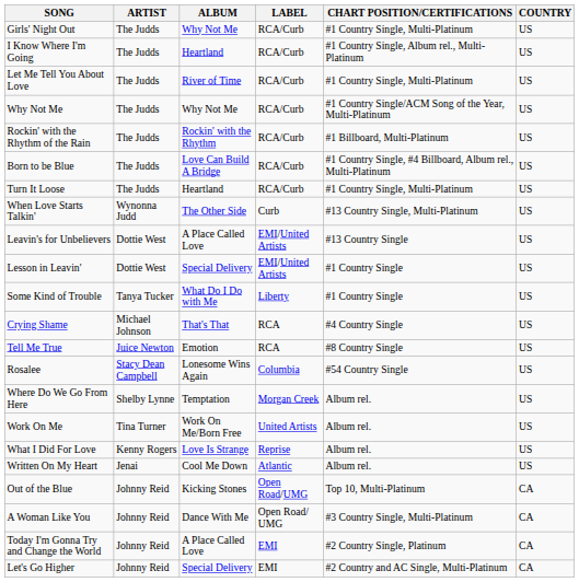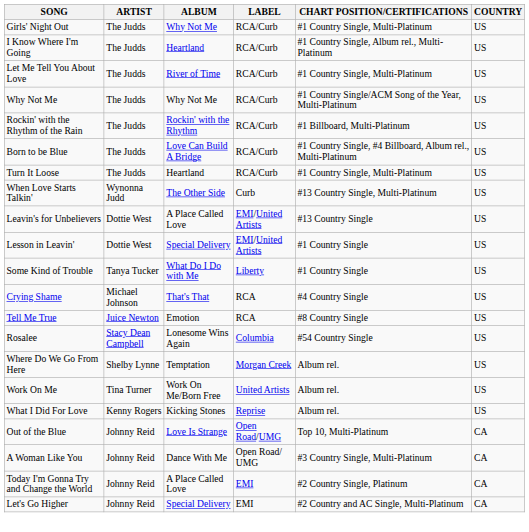What I Did For Love | ALBUM: Love Is Strange -> Kicking Stones
- row: Written On My Heart | Jenai | Cool Me Down | Atlantic | Album rel. | US
Out of the Blue | ALBUM: Kicking Stones -> Love Is Strange
